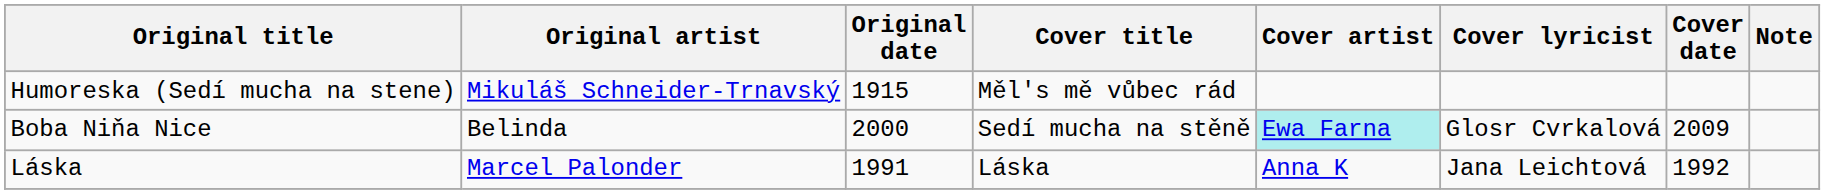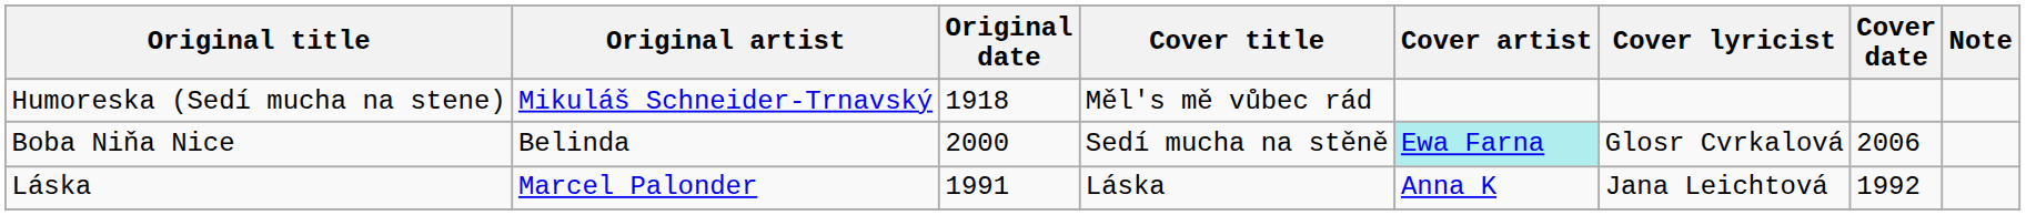Humoreska (Sedí mucha na stene) | Original date: 1915 -> 1918
Boba Niňa Nice | Cover date: 2009 -> 2006
